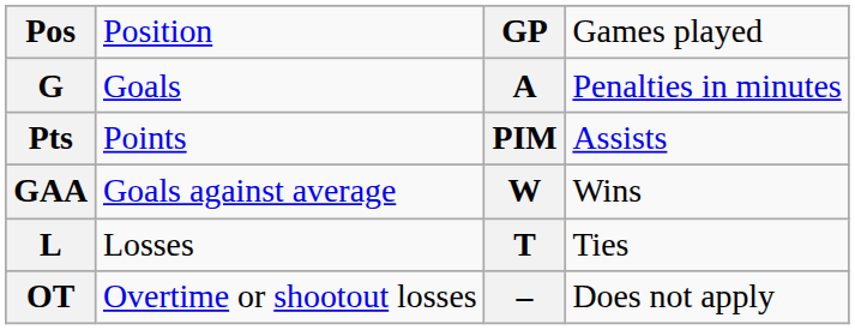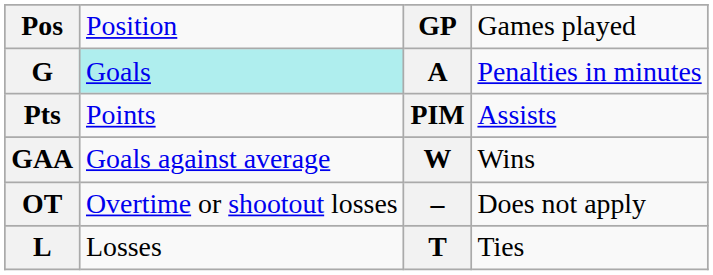G | column 2: no background -> paleturquoise background
rows swapped: L <-> OT
